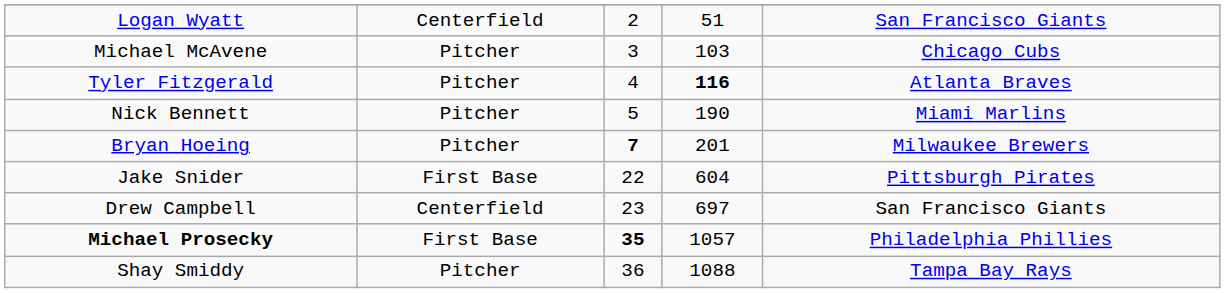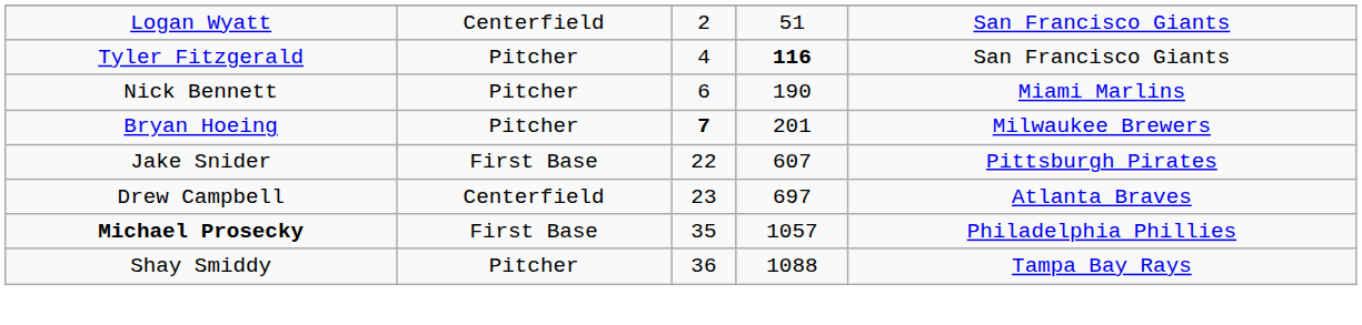- row: Michael McAvene | Pitcher | 3 | 103 | Chicago Cubs
Tyler Fitzgerald | column 5: Atlanta Braves -> San Francisco Giants
Nick Bennett | column 3: 5 -> 6
Jake Snider | column 4: 604 -> 607
Drew Campbell | column 5: San Francisco Giants -> Atlanta Braves
Michael Prosecky | column 3: bold -> normal
